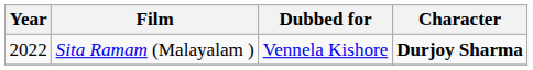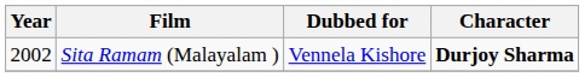Sita Ramam (Malayalam ) | Year: 2022 -> 2002
